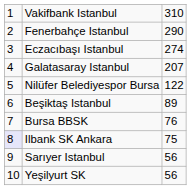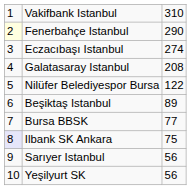Fenerbahçe Istanbul | column 1: no background -> lightyellow background
Galatasaray Istanbul | column 3: 207 -> 208
Bursa BBSK | column 3: 76 -> 77
